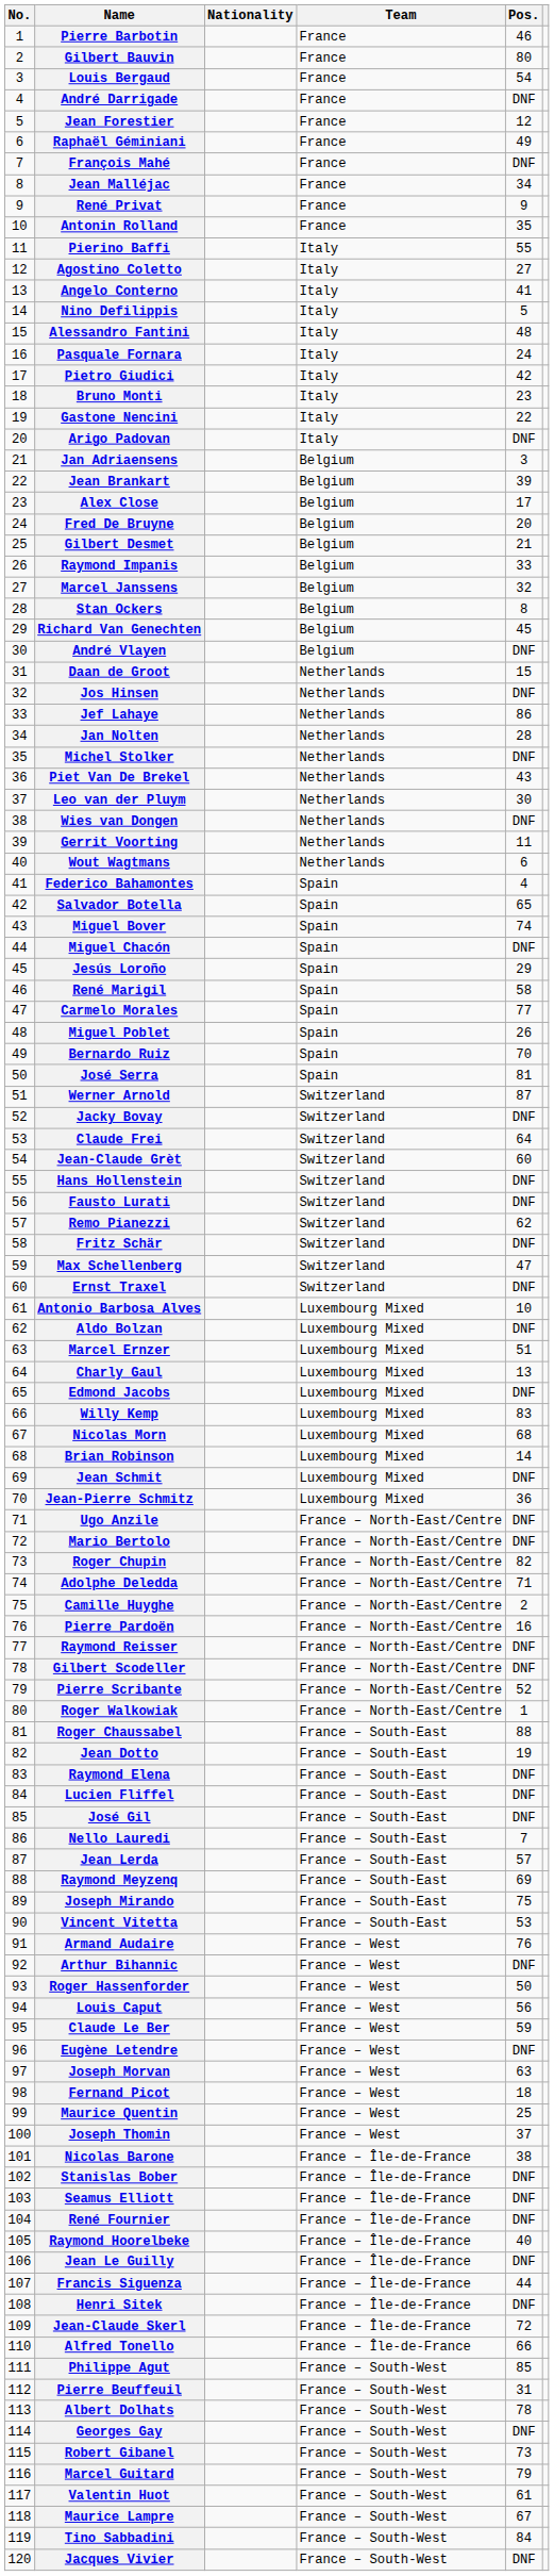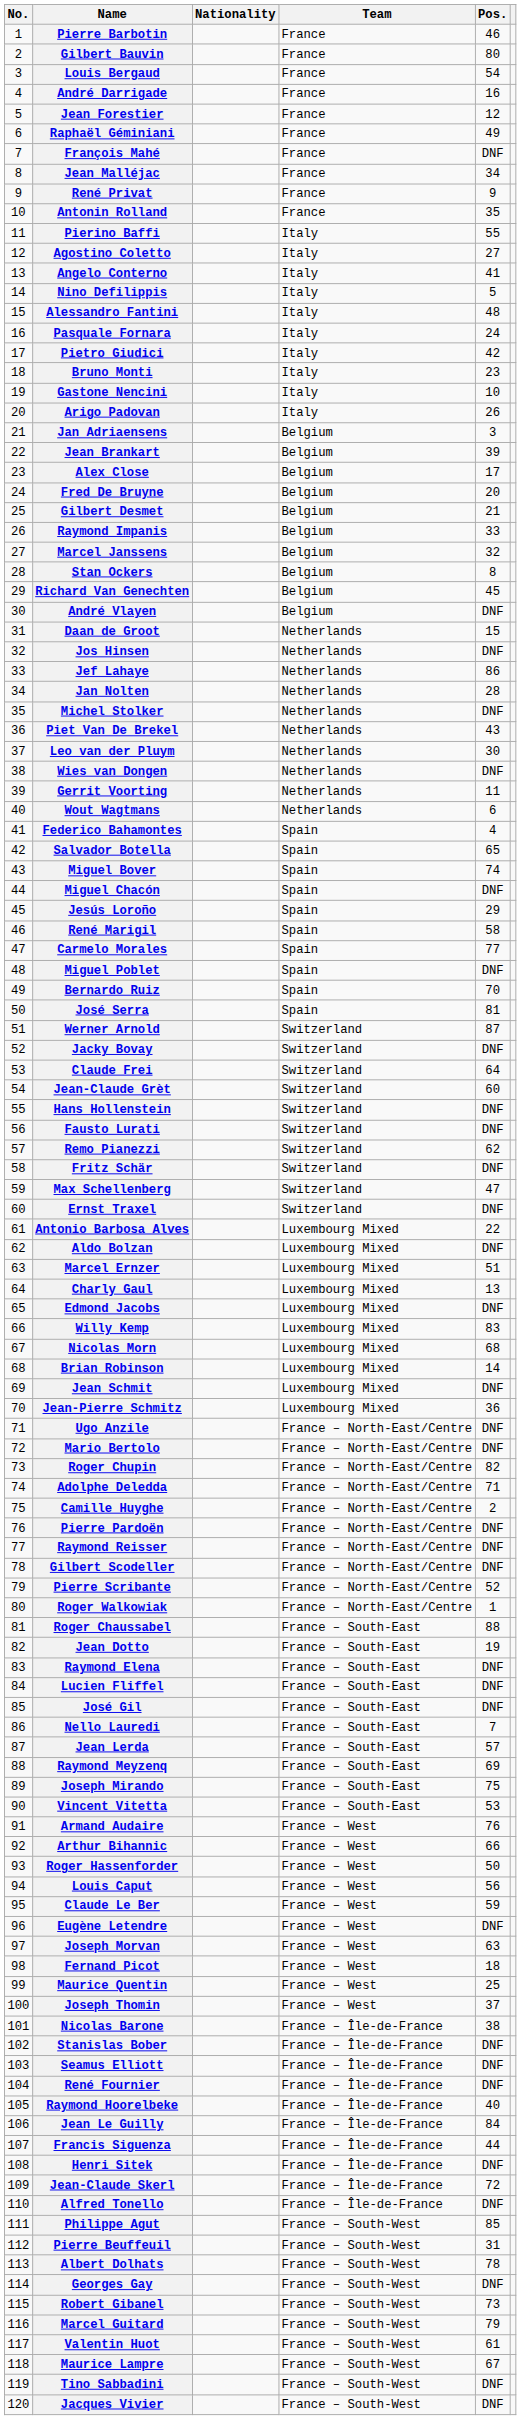André Darrigade | Pos.: DNF -> 16
Gastone Nencini | Pos.: 22 -> 10
Arigo Padovan | Pos.: DNF -> 26
Miguel Poblet | Pos.: 26 -> DNF
Antonio Barbosa Alves | Pos.: 10 -> 22
Pierre Pardoën | Pos.: 16 -> DNF
Arthur Bihannic | Pos.: DNF -> 66
Jean Le Guilly | Pos.: DNF -> 84
Alfred Tonello | Pos.: 66 -> DNF
Tino Sabbadini | Pos.: 84 -> DNF
